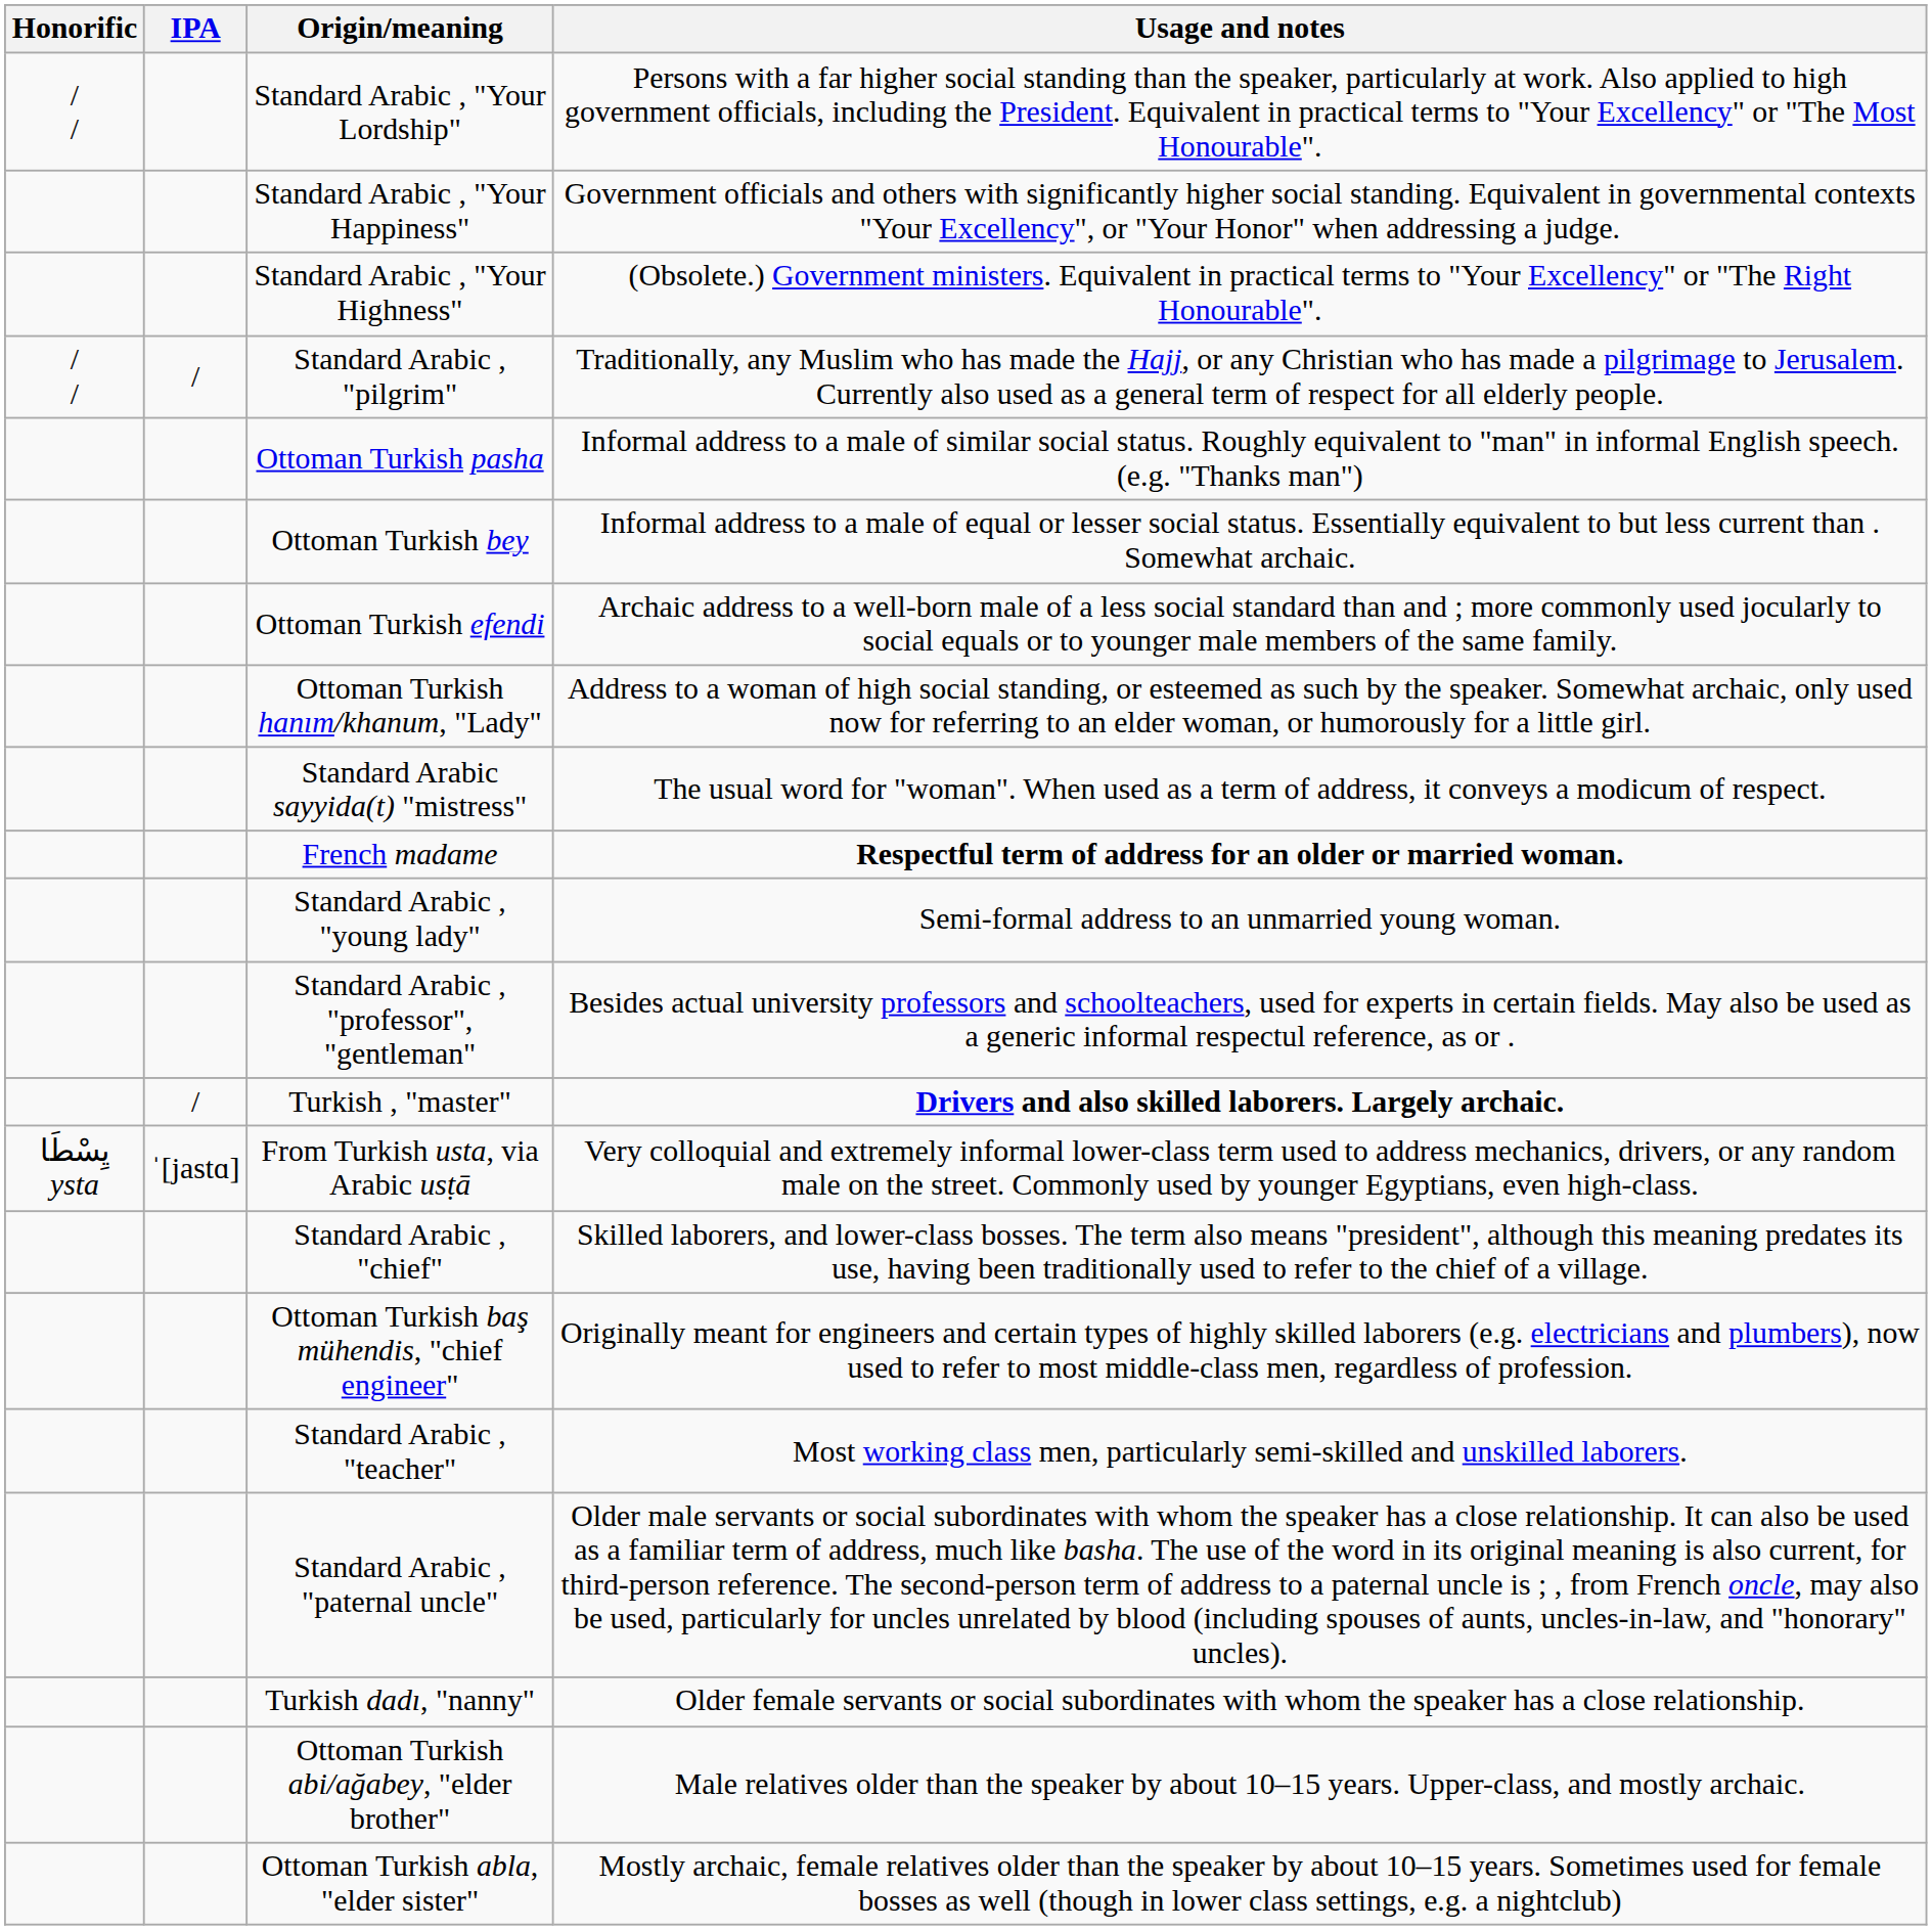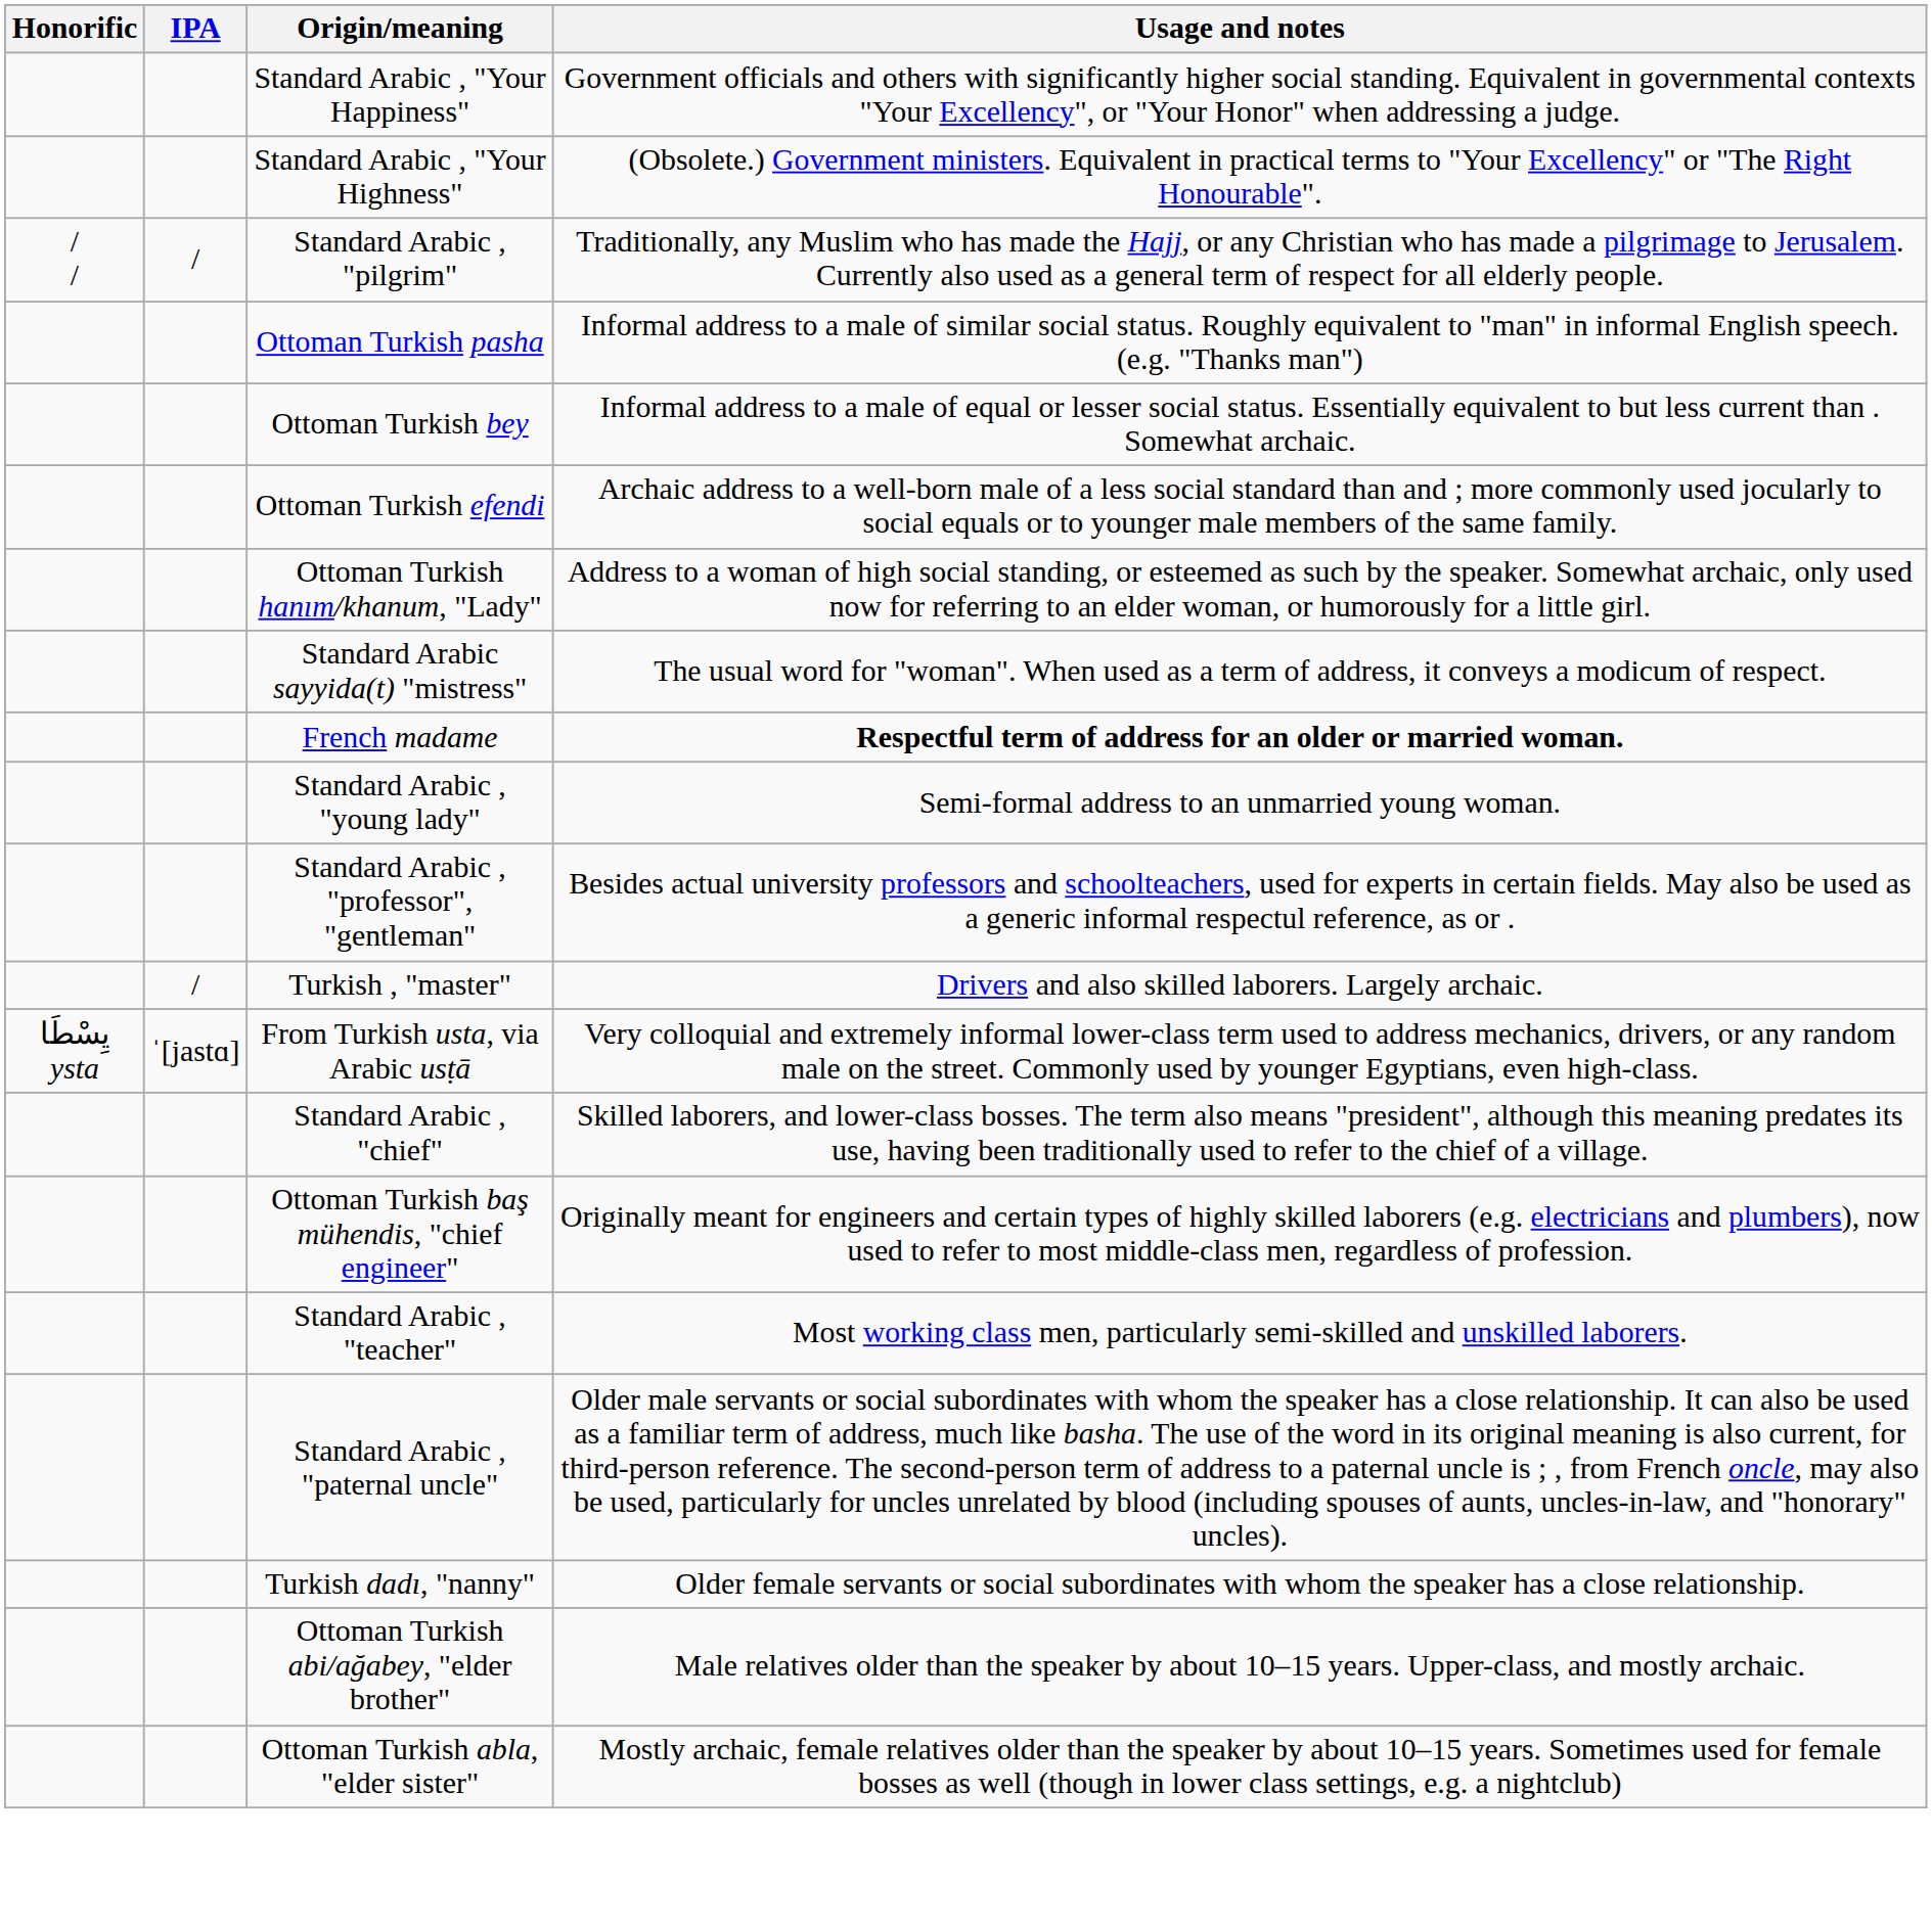- row: / / | Standard Arabic , "Your Lordship" | Persons with a far higher social standing than the speaker, particularly at work. Also applied to high government officials, including the President. Equivalent in practical terms to "Your Excellency" or "The Most Honourable".
Turkish , "master" | Usage and notes: bold -> normal
